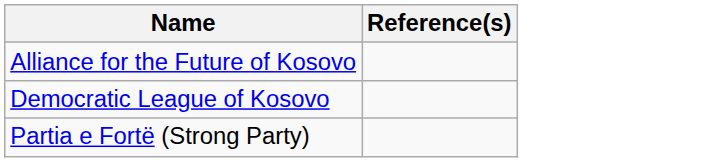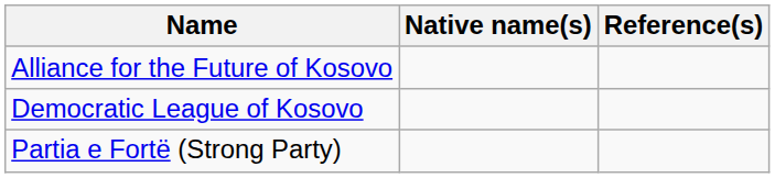+ column: Native name(s)
